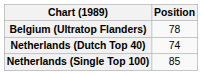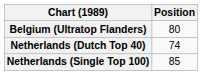Belgium (Ultratop Flanders) | Position: 78 -> 80
